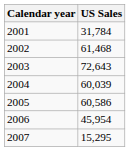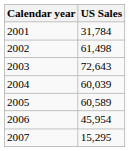2002 | US Sales: 61,468 -> 61,498
2005 | US Sales: 60,586 -> 60,589
